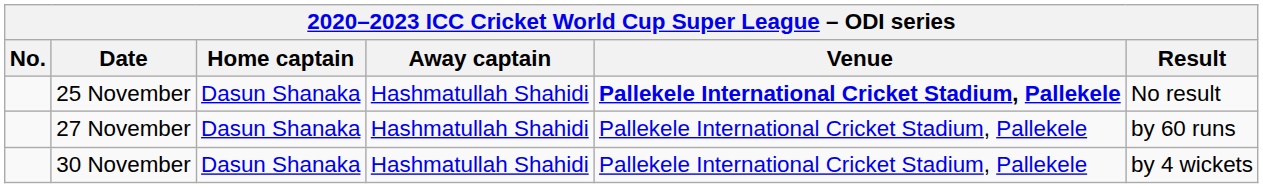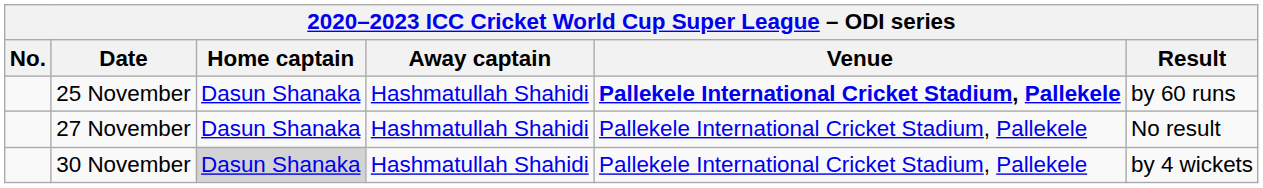25 November | Result: No result -> by 60 runs
27 November | Result: by 60 runs -> No result
30 November | Home captain: no background -> lightgrey background
